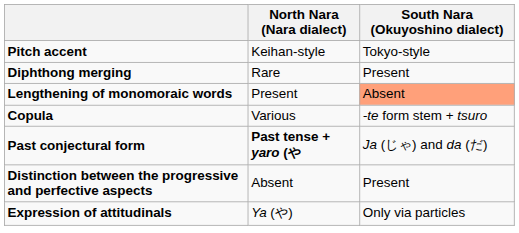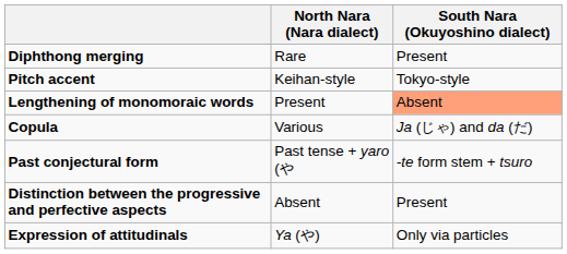rows swapped: Pitch accent <-> Diphthong merging
Copula | South Nara (Okuyoshino dialect): -te form stem + tsuro -> Ja (じゃ) and da (だ)
Past conjectural form | North Nara (Nara dialect): bold -> normal
Past conjectural form | South Nara (Okuyoshino dialect): Ja (じゃ) and da (だ) -> -te form stem + tsuro
